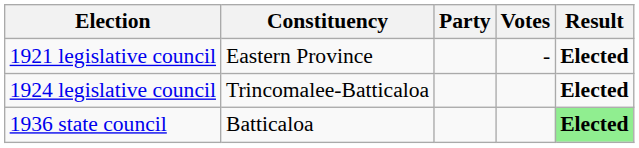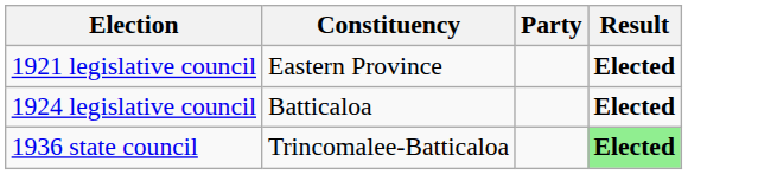- column: Votes | -
1924 legislative council | Constituency: Trincomalee-Batticaloa -> Batticaloa
1936 state council | Constituency: Batticaloa -> Trincomalee-Batticaloa
